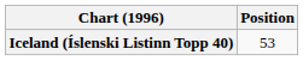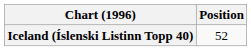Iceland (Íslenski Listinn Topp 40) | Position: 53 -> 52
